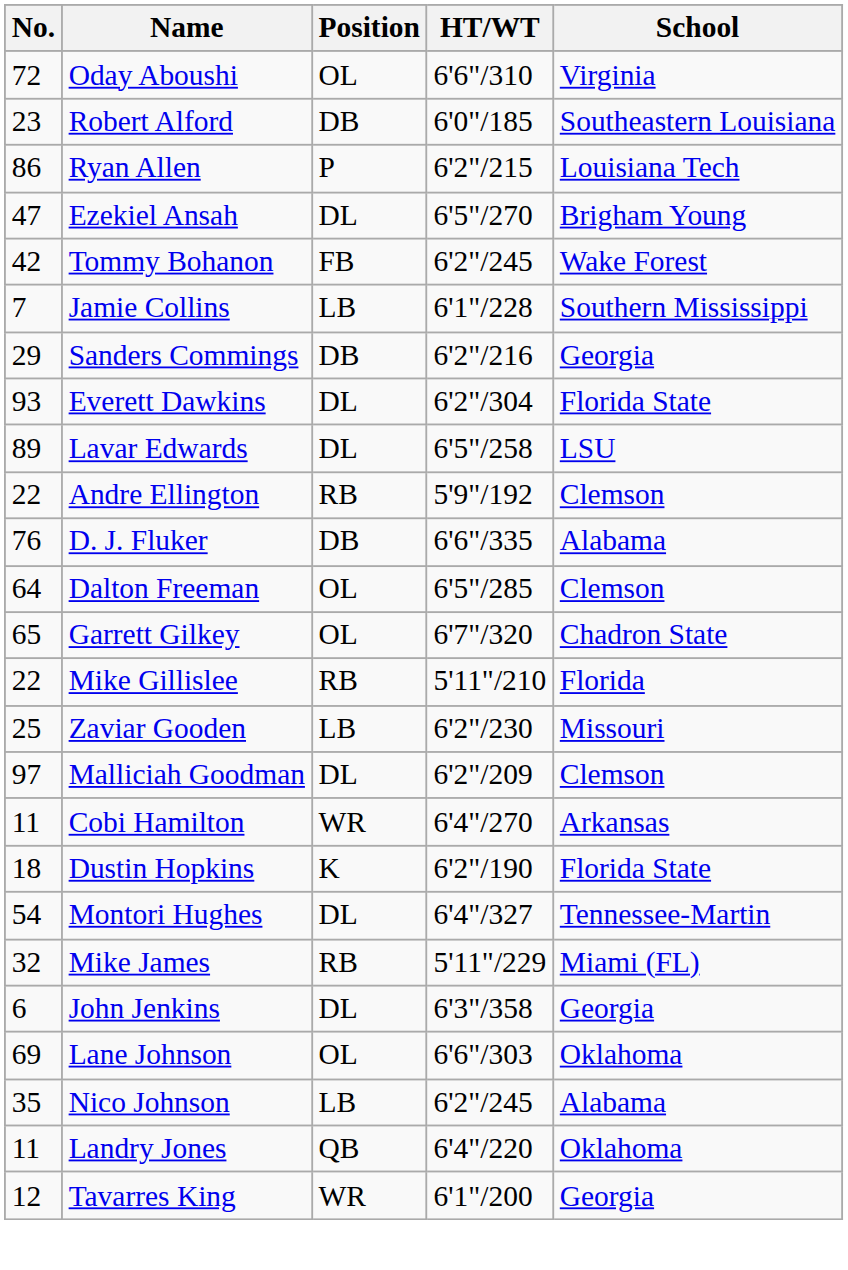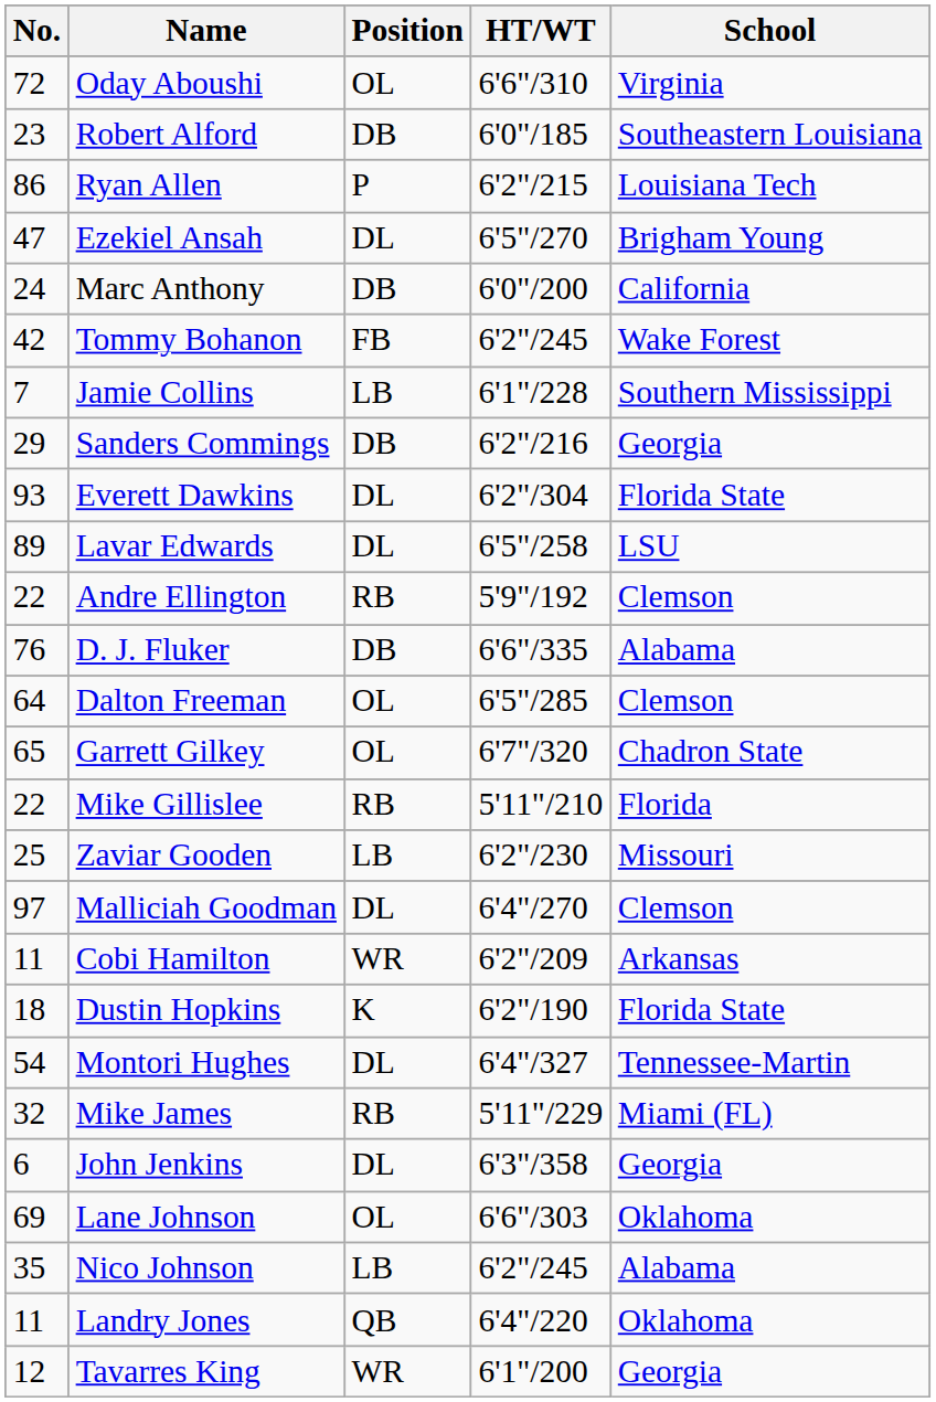+ row: 24 | Marc Anthony | DB | 6'0"/200 | California
Malliciah Goodman | HT/WT: 6'2"/209 -> 6'4"/270
Cobi Hamilton | HT/WT: 6'4"/270 -> 6'2"/209
